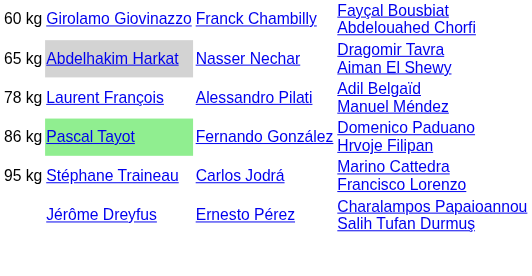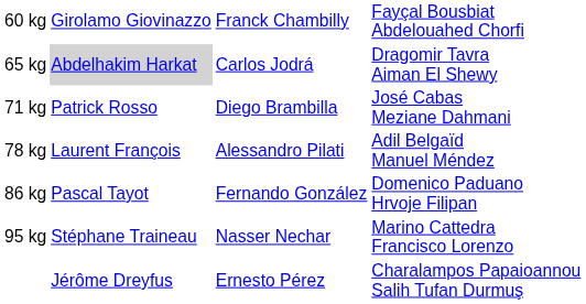65 kg | column 3: Nasser Nechar -> Carlos Jodrá
+ row: 71 kg | Patrick Rosso | Diego Brambilla | José Cabas Meziane Dahmani
86 kg | column 2: lightgreen background -> no background
95 kg | column 3: Carlos Jodrá -> Nasser Nechar
